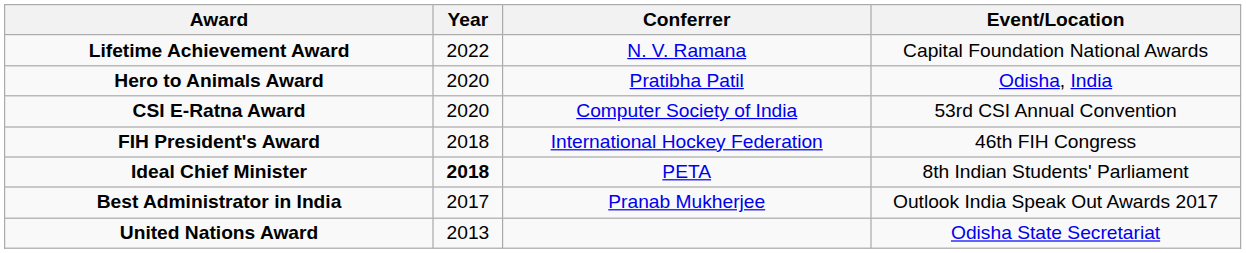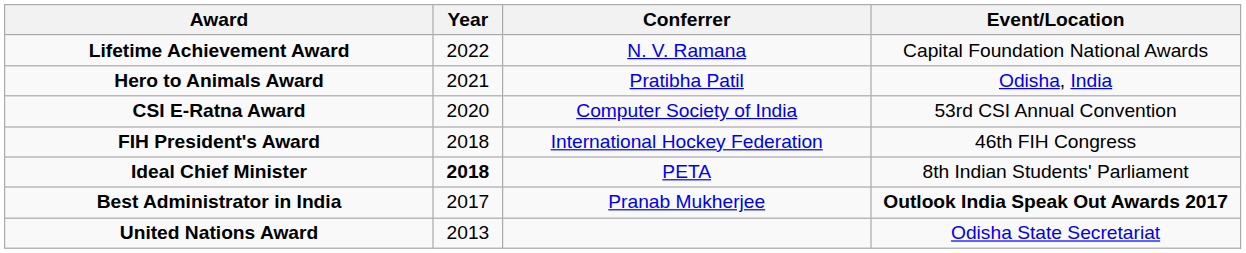Hero to Animals Award | Year: 2020 -> 2021
Best Administrator in India | Event/Location: normal -> bold
